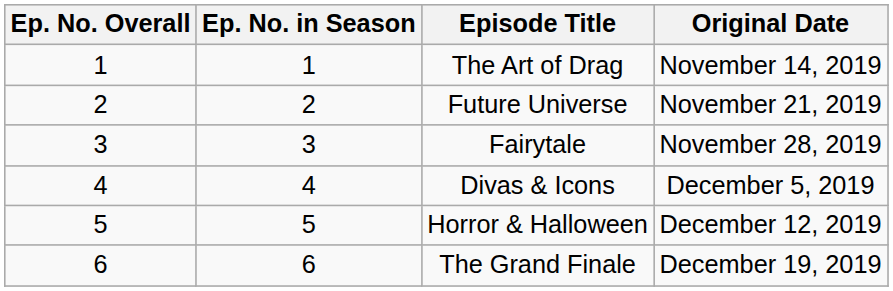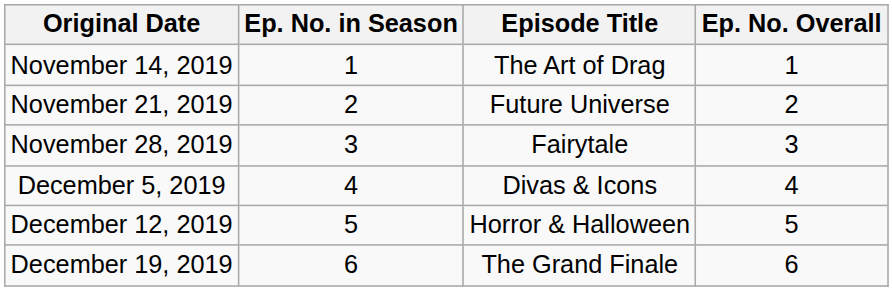columns swapped: Ep. No. Overall <-> Original Date
